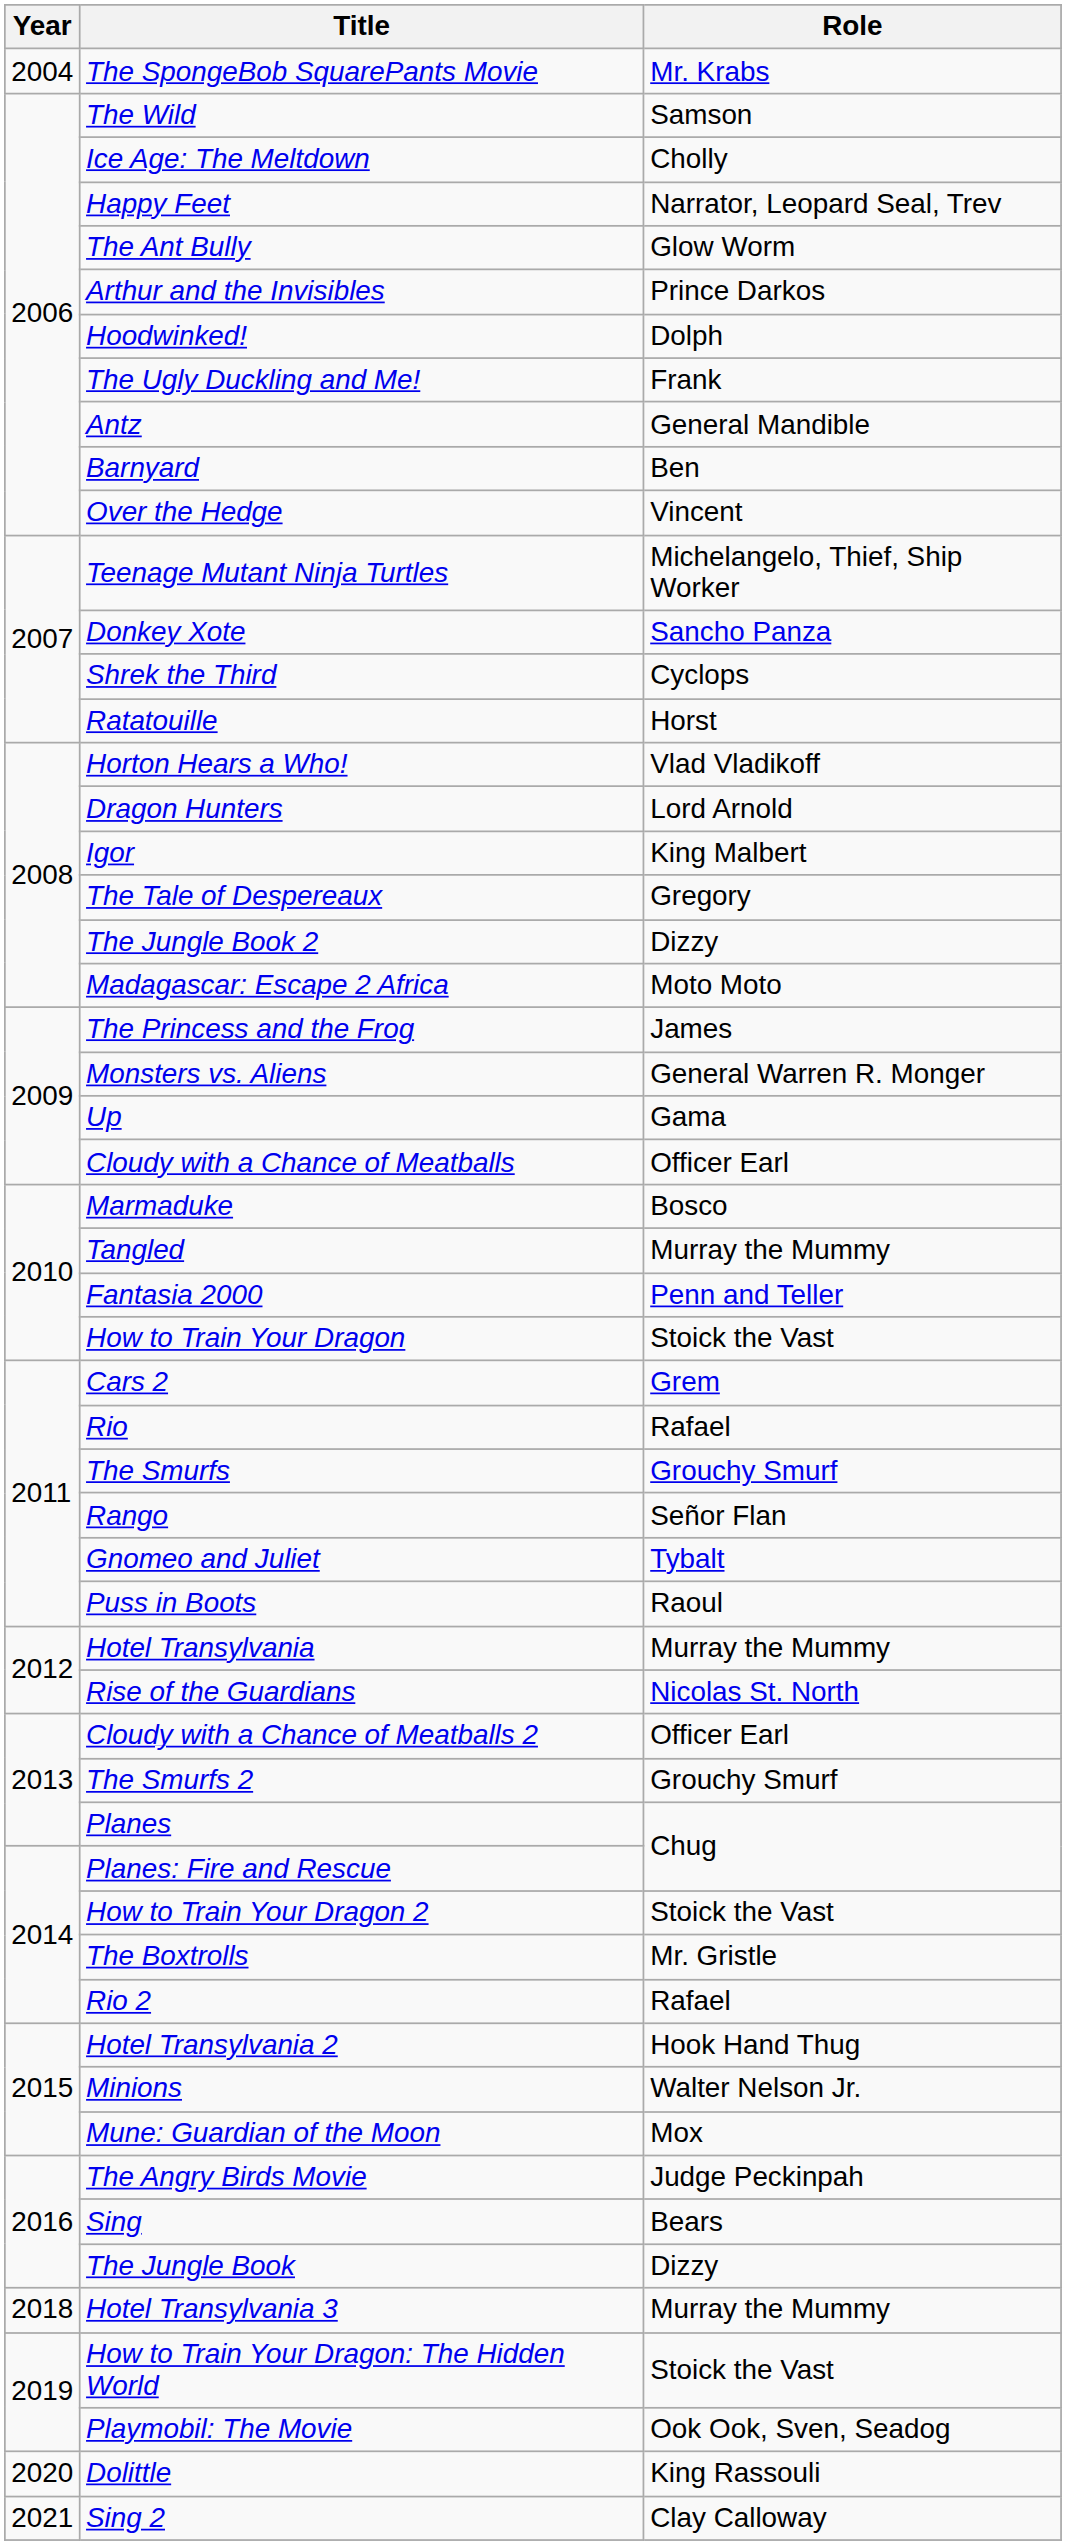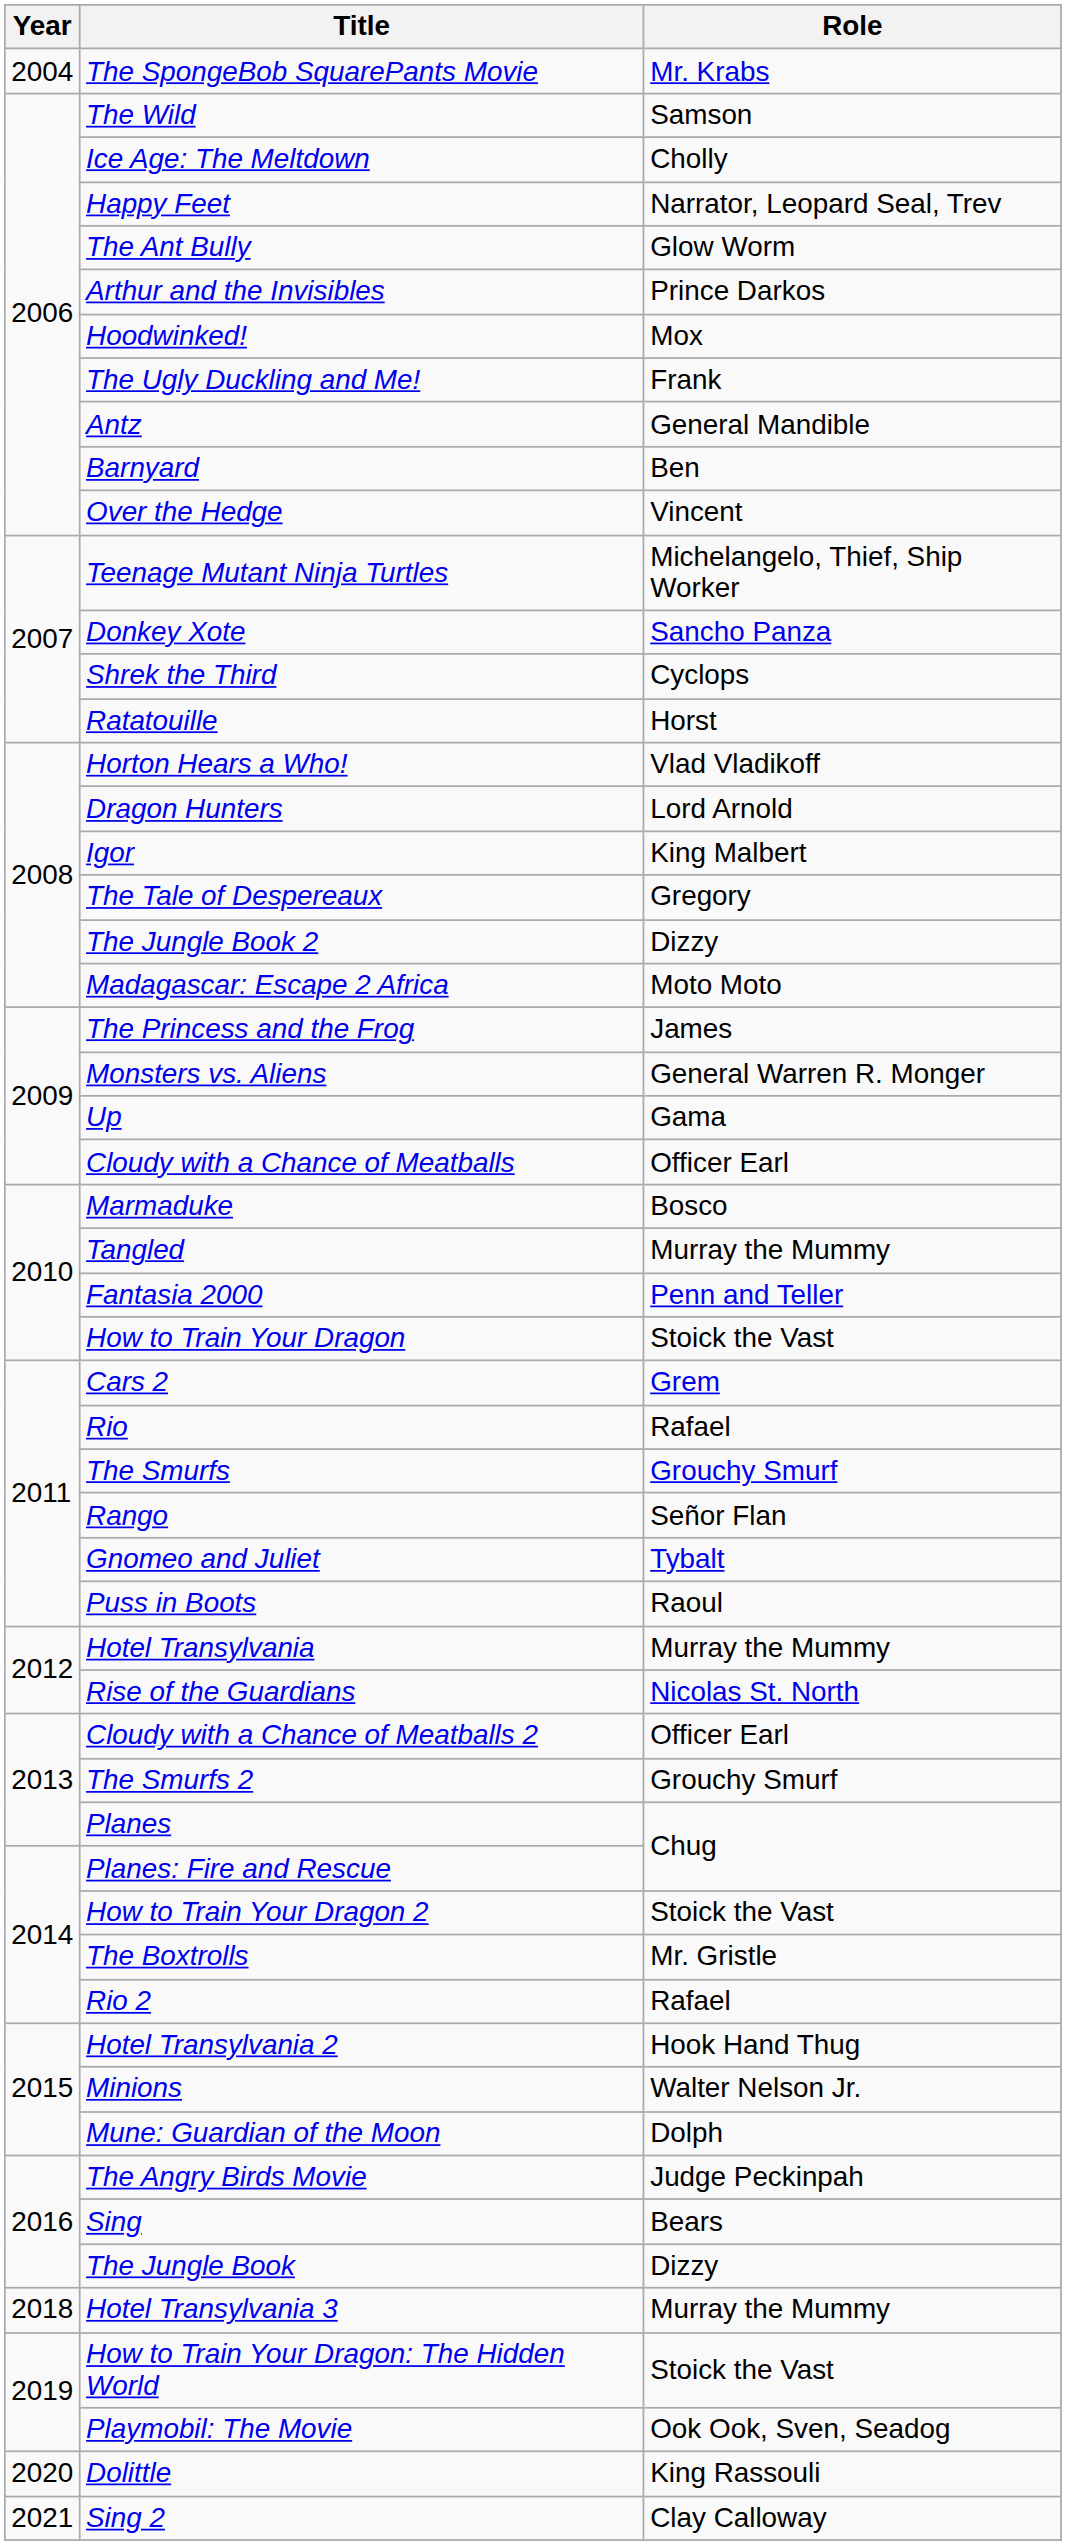Hoodwinked! | Role: Dolph -> Mox
Mune: Guardian of the Moon | Role: Mox -> Dolph
